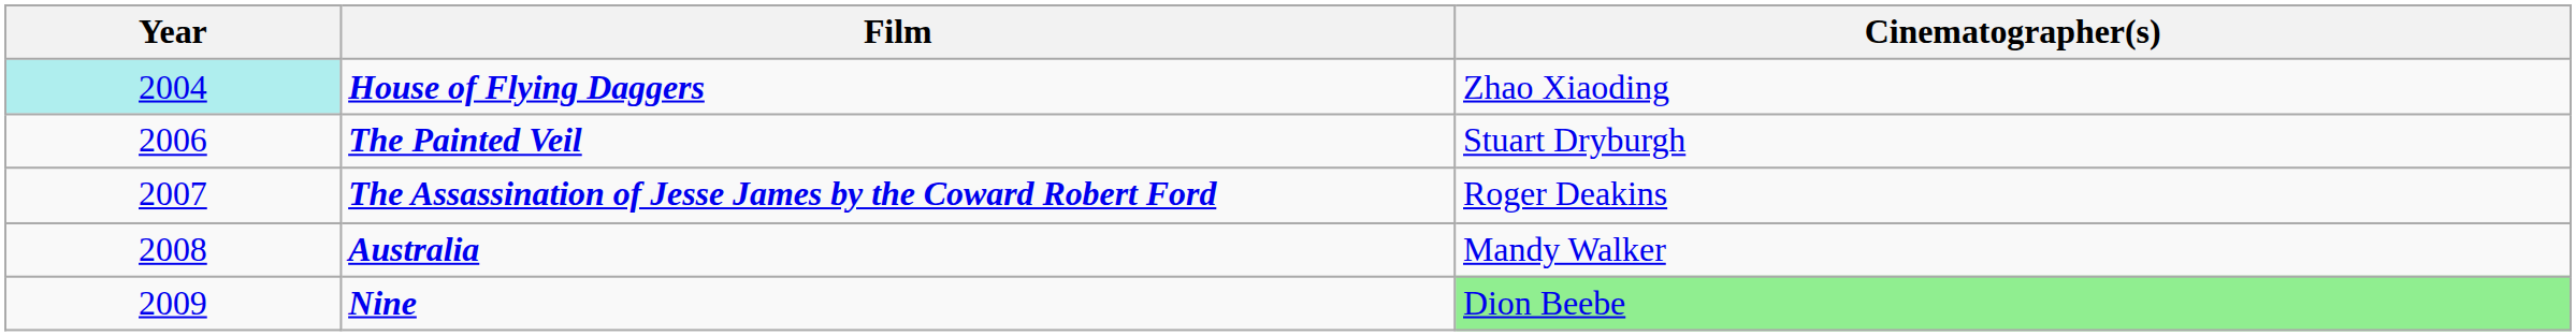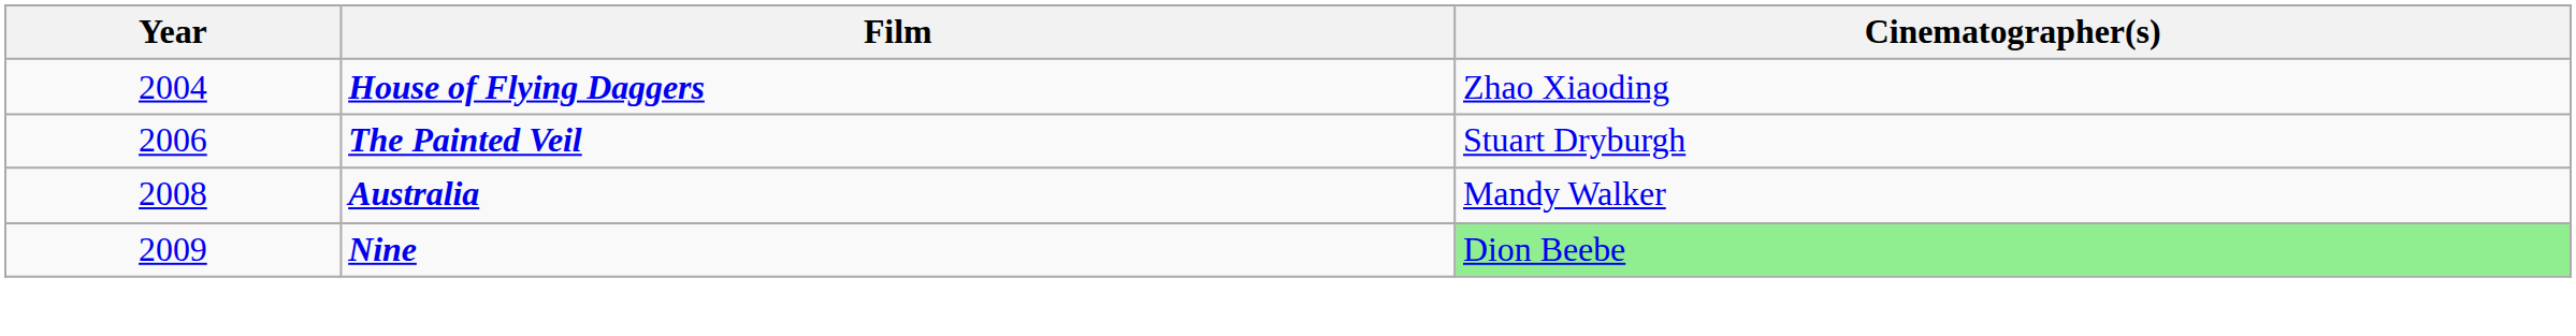House of Flying Daggers | Year: paleturquoise background -> no background
- row: 2007 | The Assassination of Jesse James by the Coward Robert Ford | Roger Deakins
